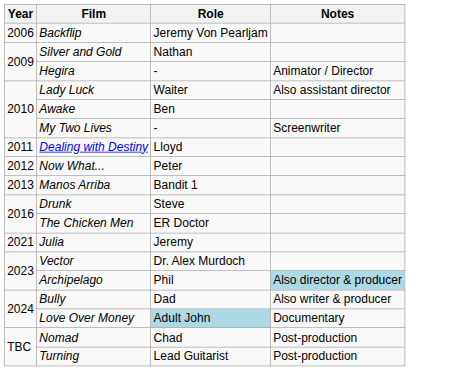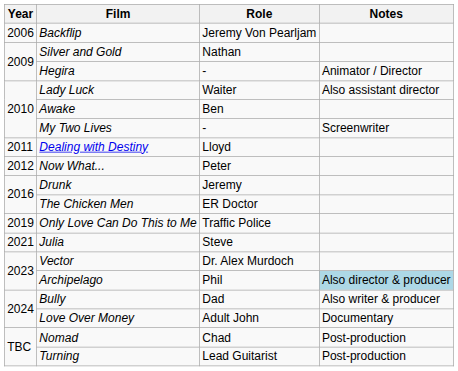- row: 2013 | Manos Arriba | Bandit 1
Drunk | Role: Steve -> Jeremy
+ row: 2019 | Only Love Can Do This to Me | Traffic Police
Julia | Role: Jeremy -> Steve
Love Over Money | Role: lightblue background -> no background
